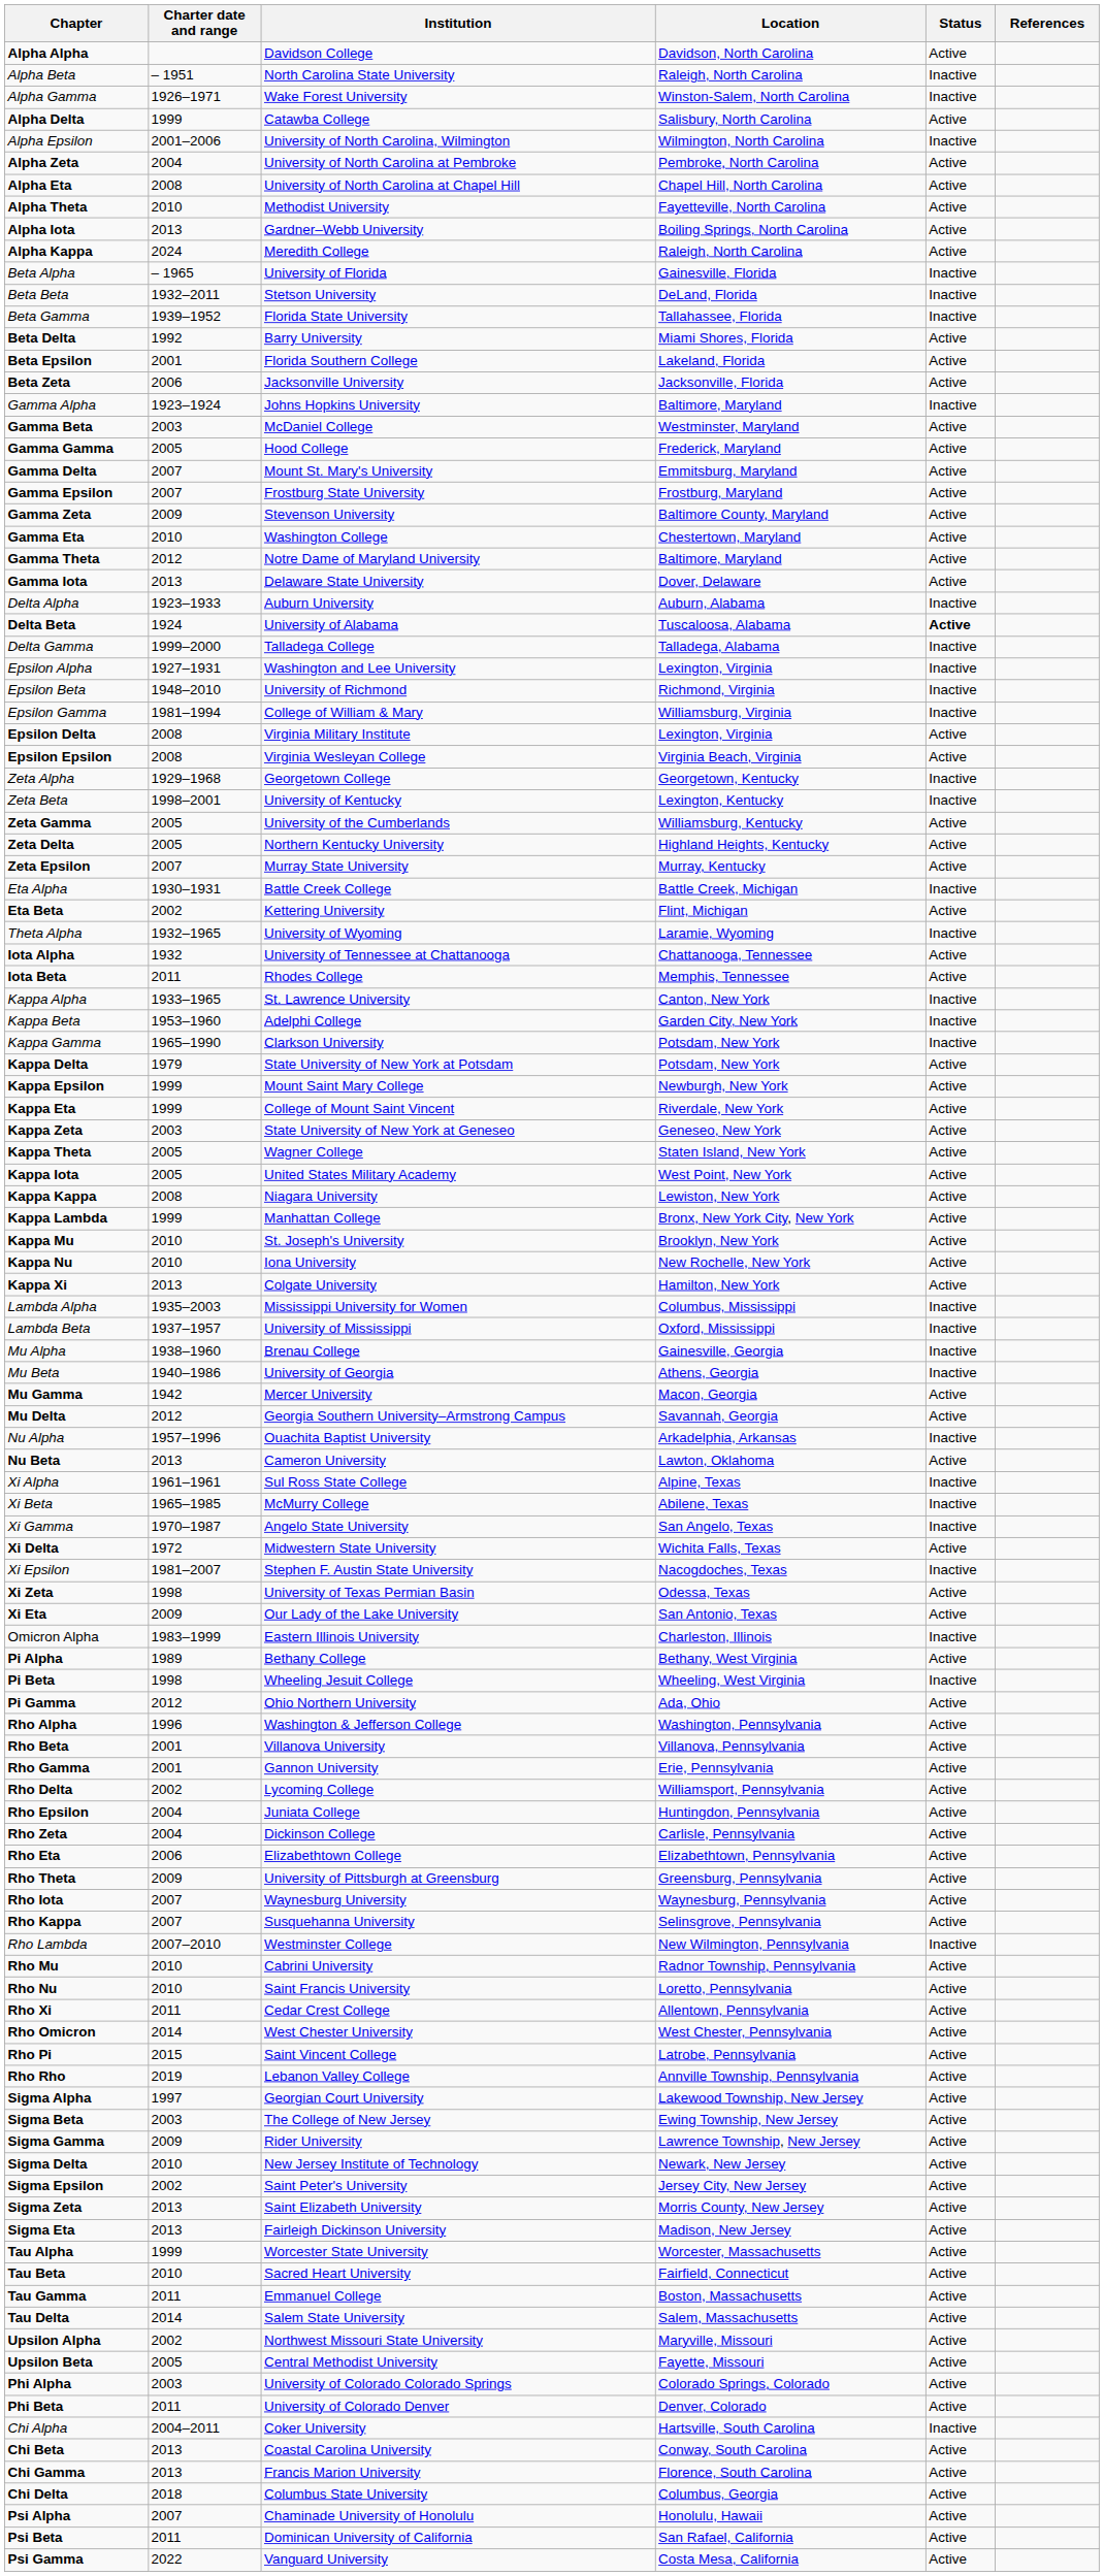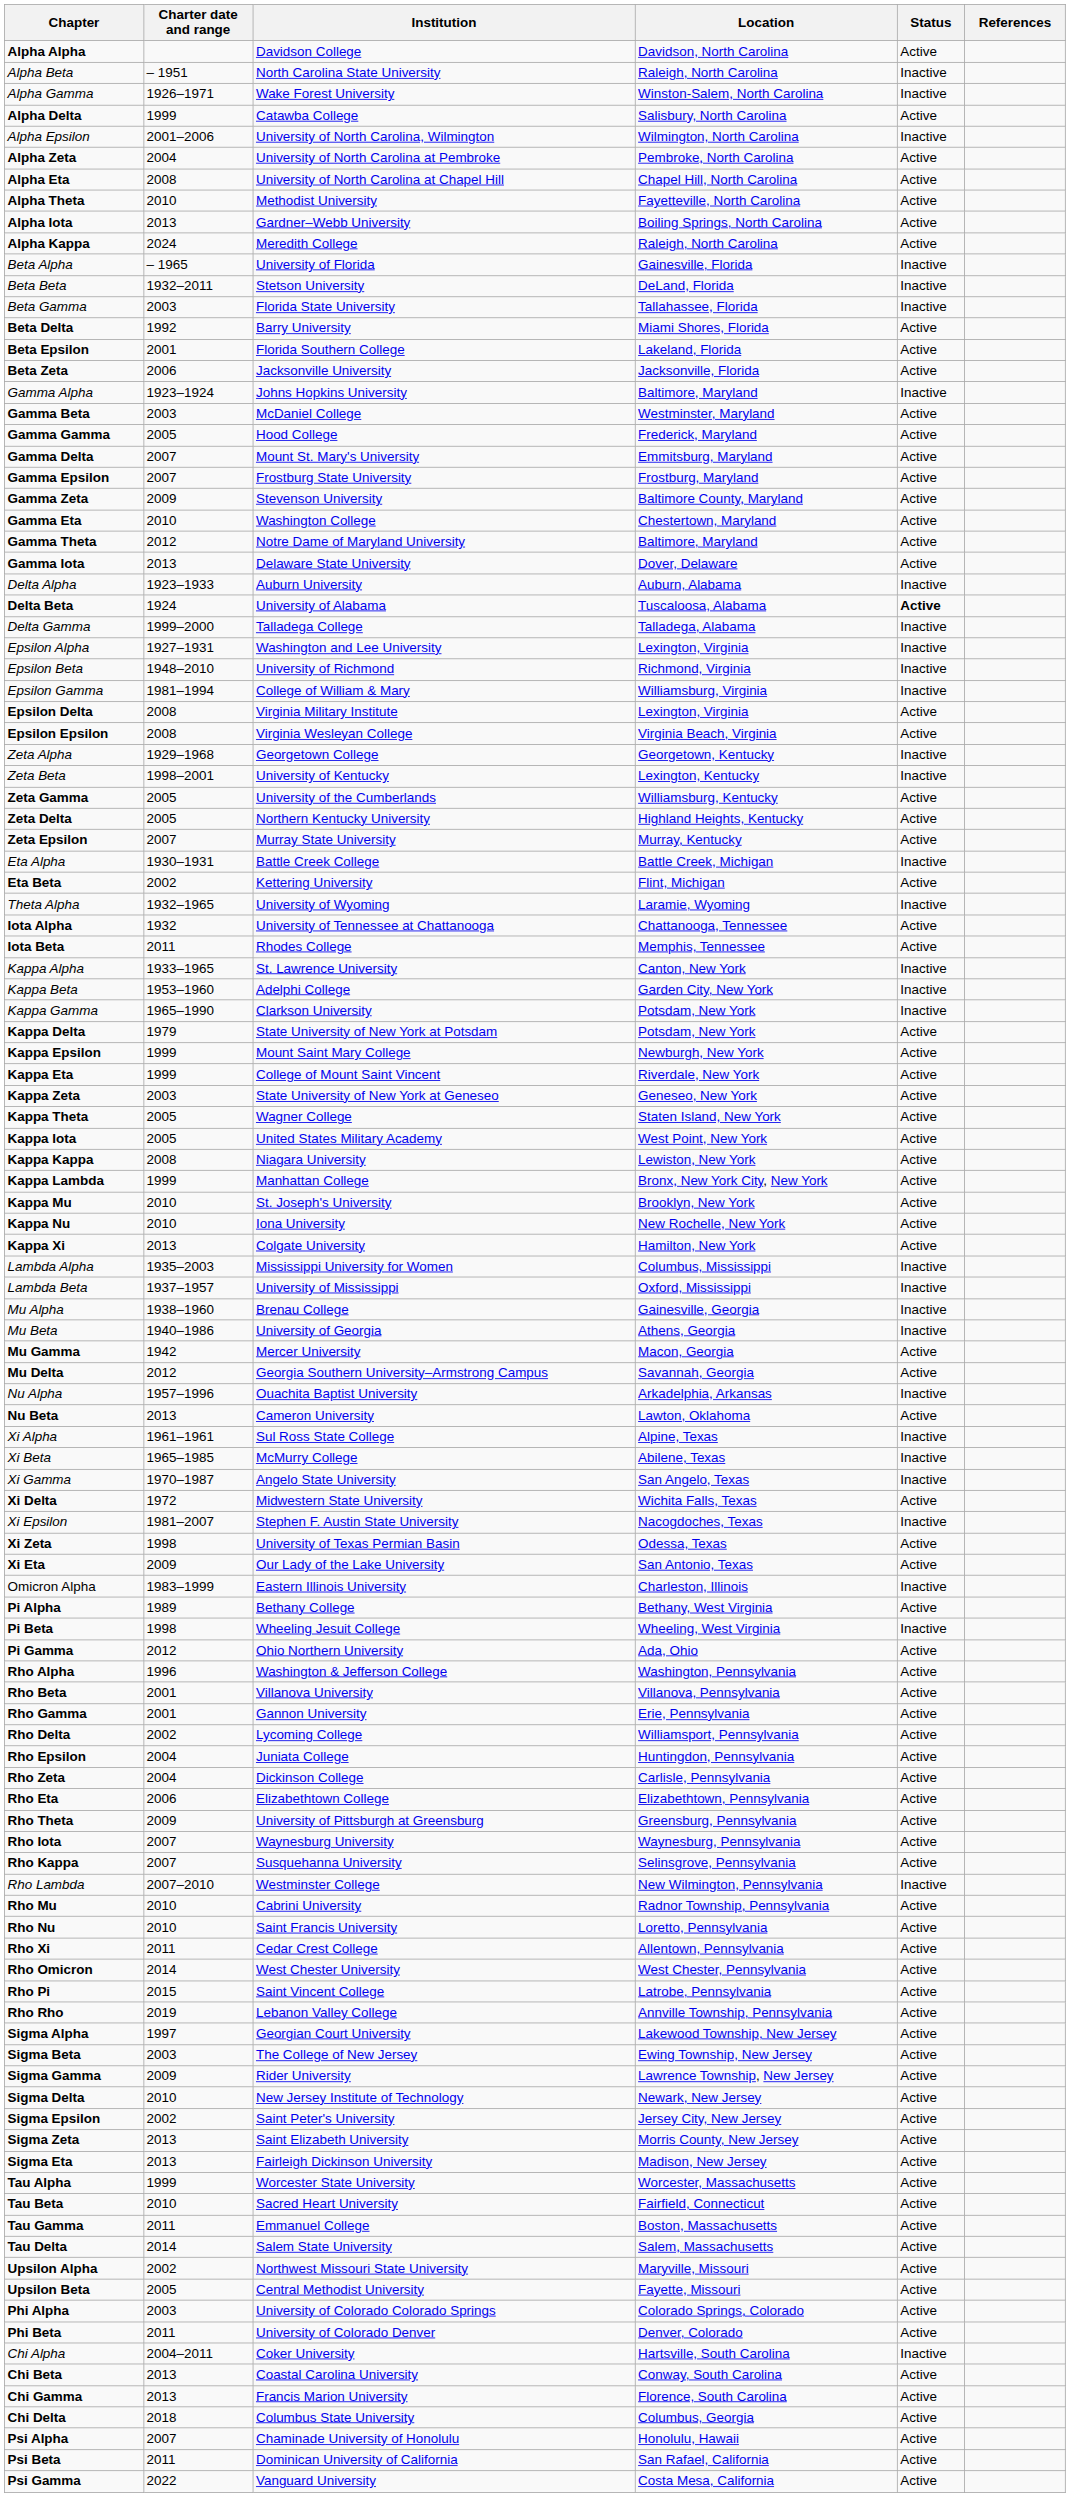Beta Gamma | Charter date and range: 1939–1952 -> 2003
